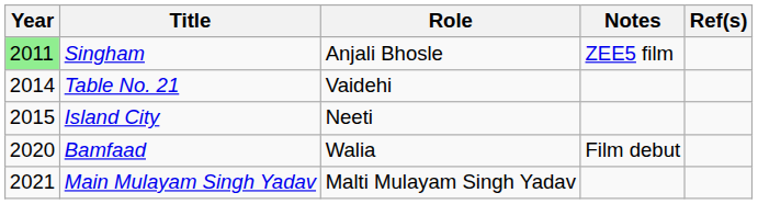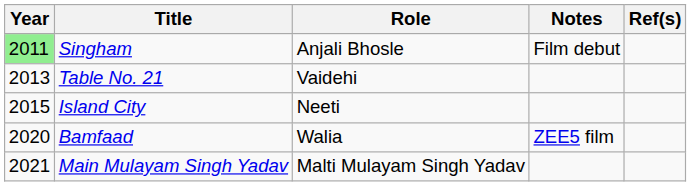Singham | Notes: ZEE5 film -> Film debut
Table No. 21 | Year: 2014 -> 2013
Bamfaad | Notes: Film debut -> ZEE5 film
